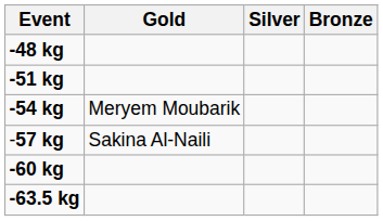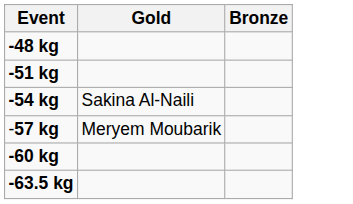- column: Silver
-54 kg | Gold: Meryem Moubarik -> Sakina Al-Naili
-57 kg | Gold: Sakina Al-Naili -> Meryem Moubarik
